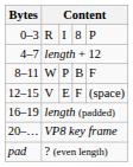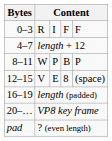R | column 4: 8 -> F
R | column 5: P -> F
W | column 5: F -> P
V | column 4: F -> 8
